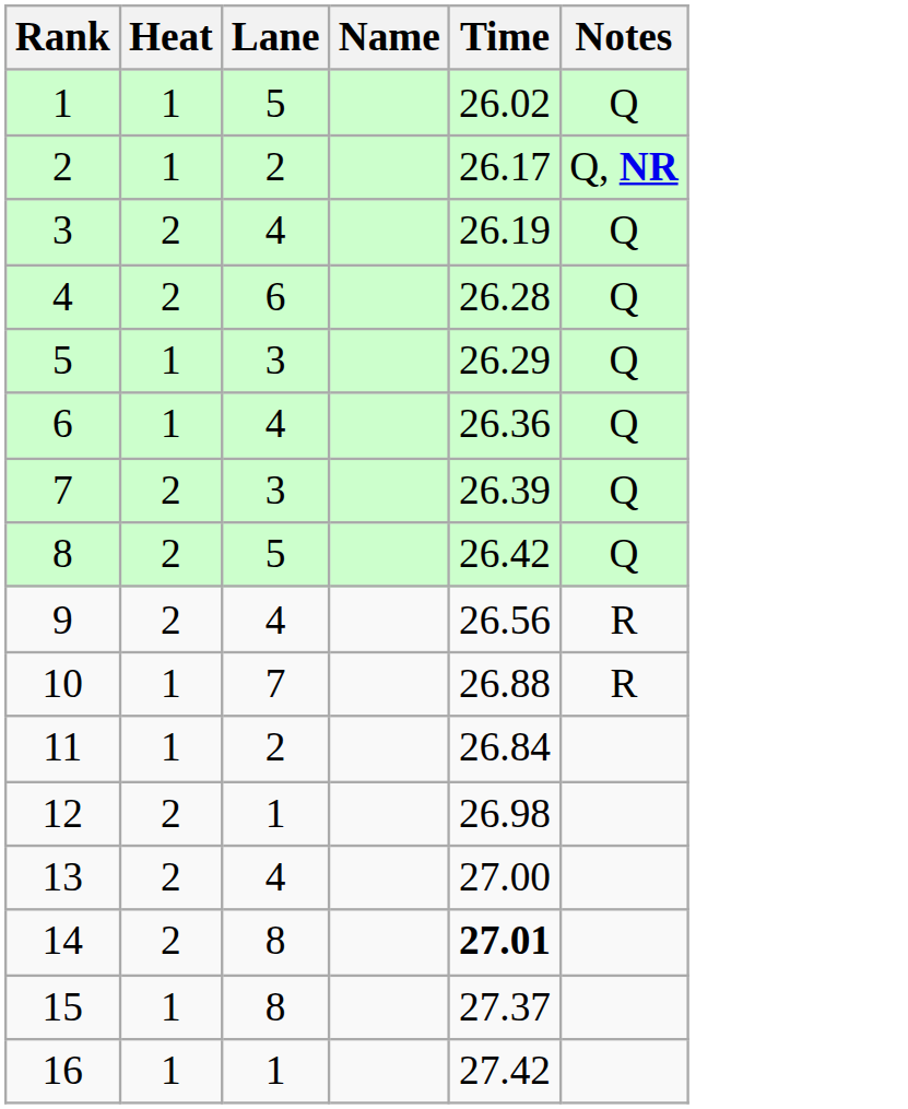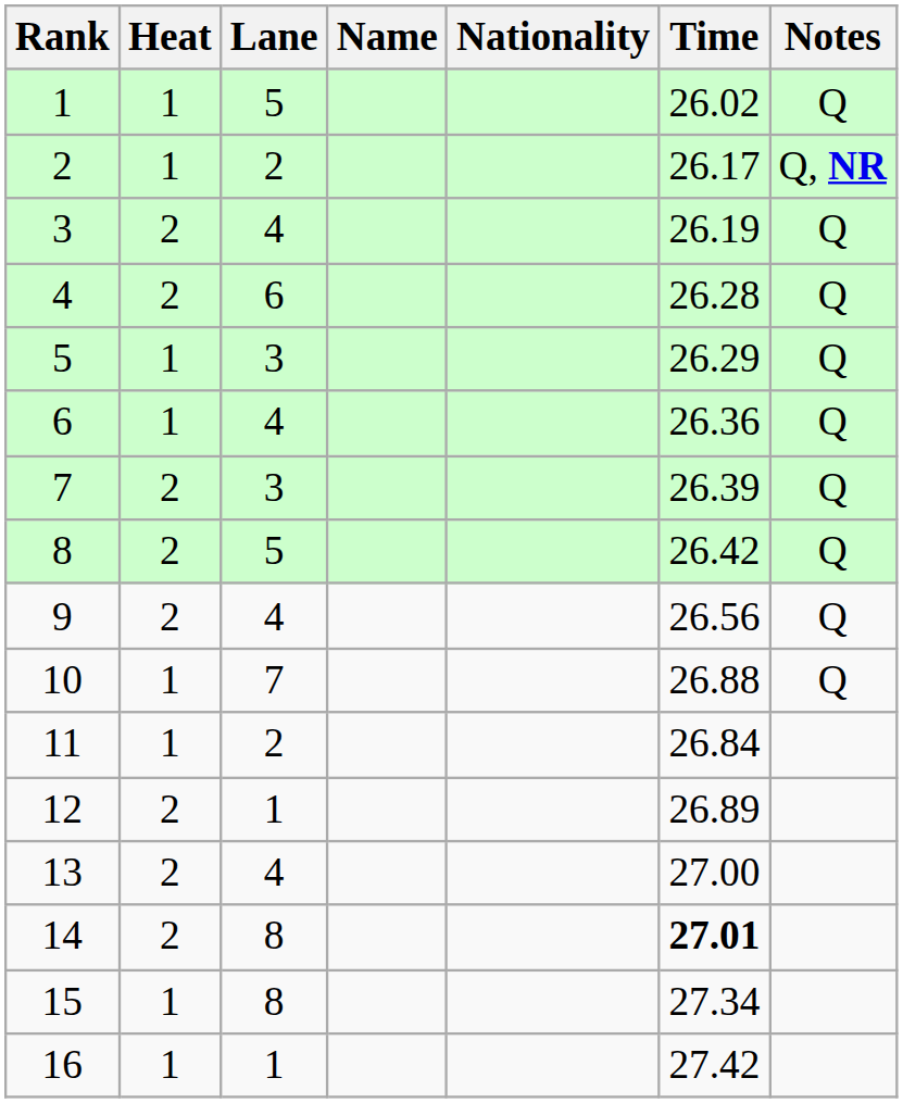+ column: Nationality
9 | Notes: R -> Q
10 | Notes: R -> Q
12 | Time: 26.98 -> 26.89
15 | Time: 27.37 -> 27.34
